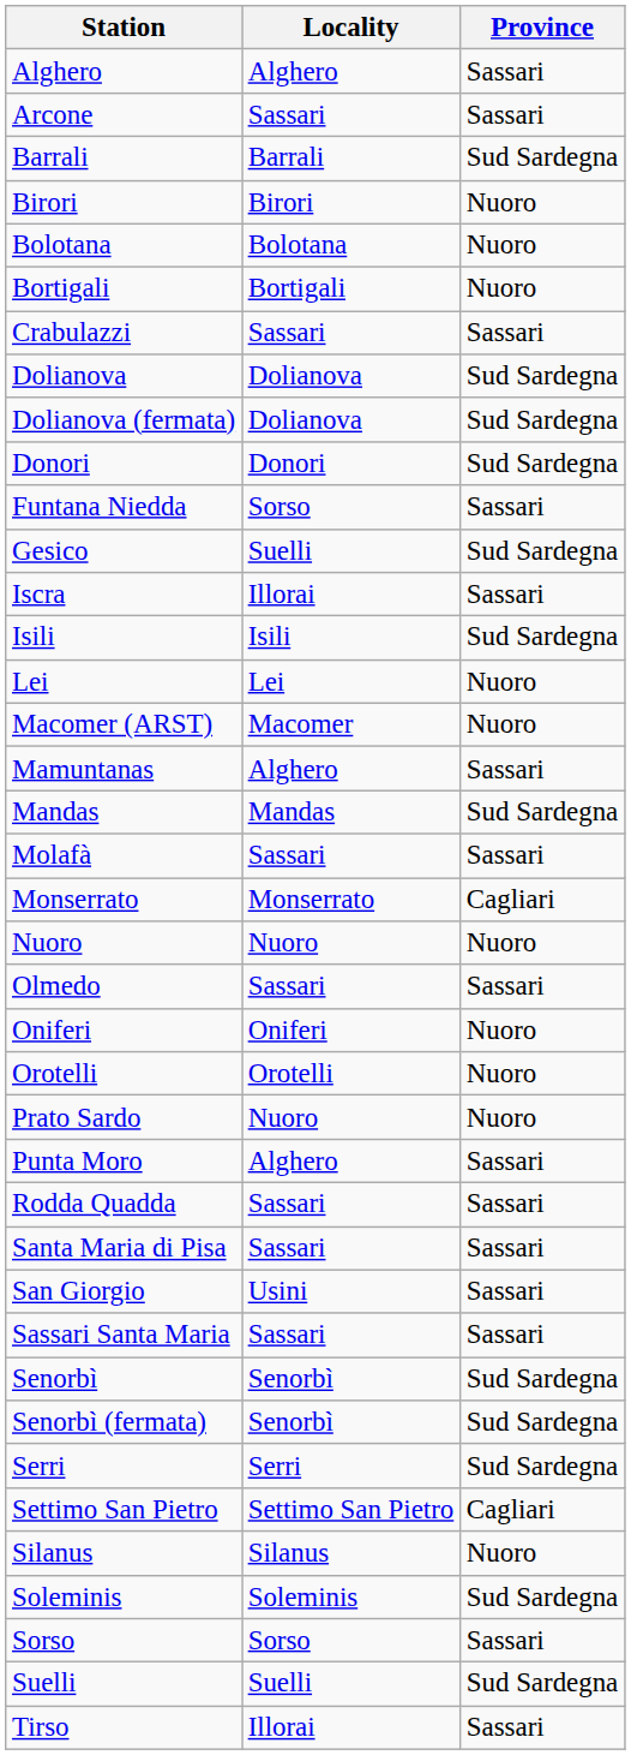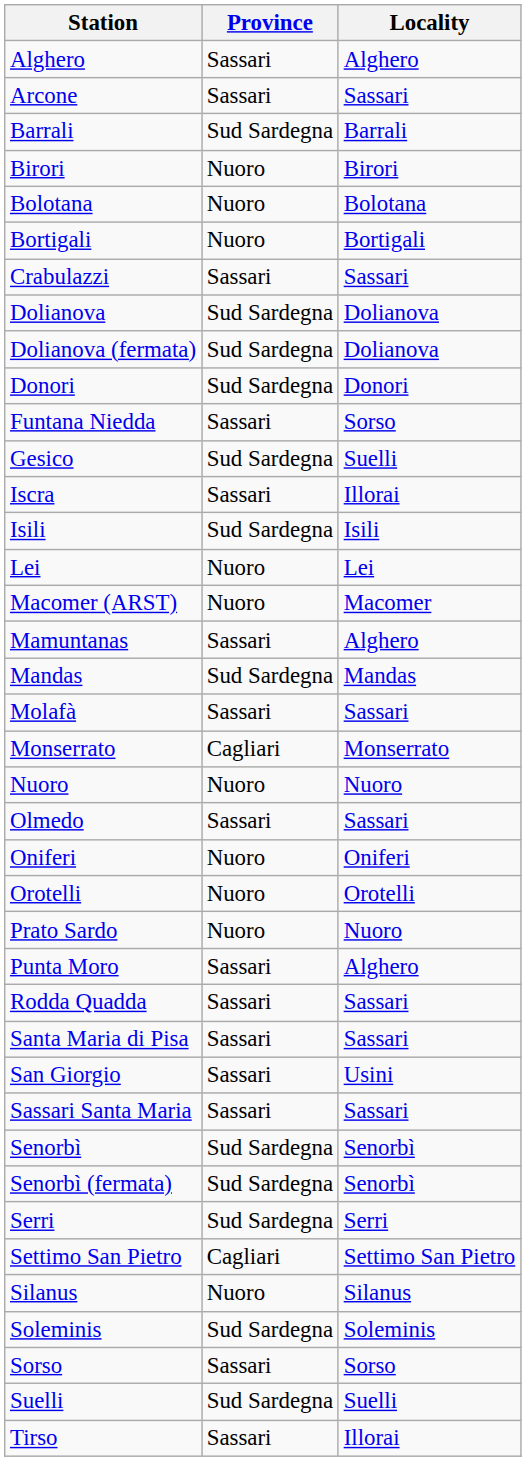columns swapped: Locality <-> Province
